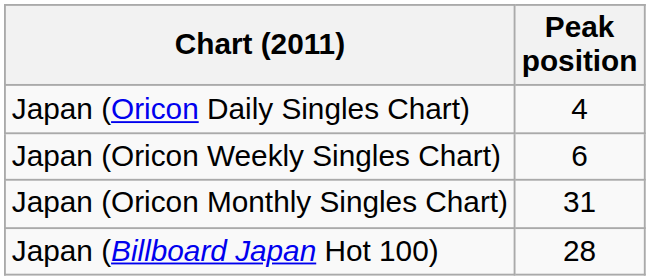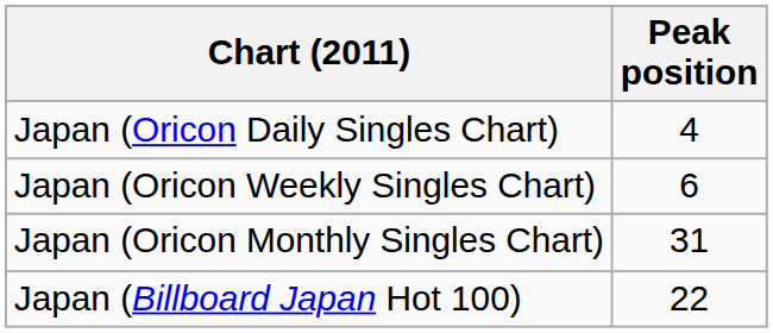Japan (Billboard Japan Hot 100) | Peak position: 28 -> 22
